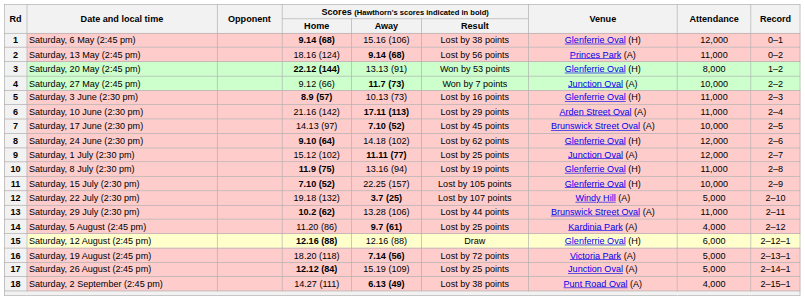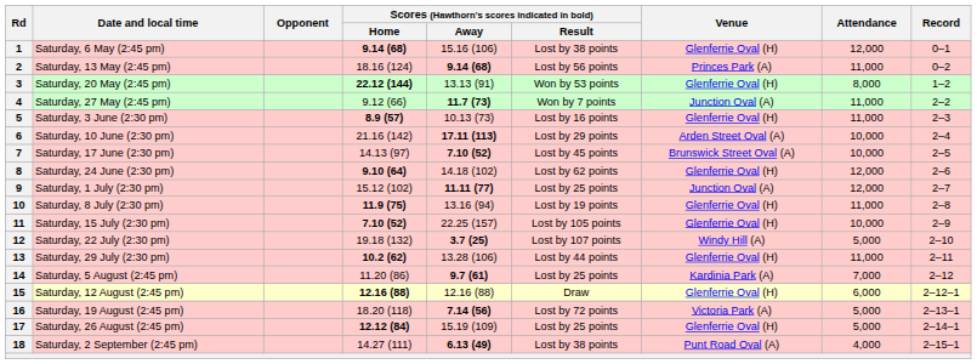4 | Attendance: 10,000 -> 11,000
6 | Attendance: 11,000 -> 10,000
13 | Venue: Brunswick Street Oval (A) -> Glenferrie Oval (H)
14 | Attendance: 4,000 -> 7,000
17 | Venue: Junction Oval (A) -> Glenferrie Oval (H)
